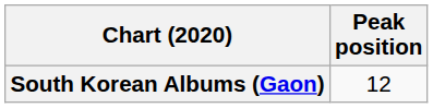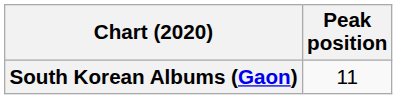South Korean Albums (Gaon) | Peak position: 12 -> 11
